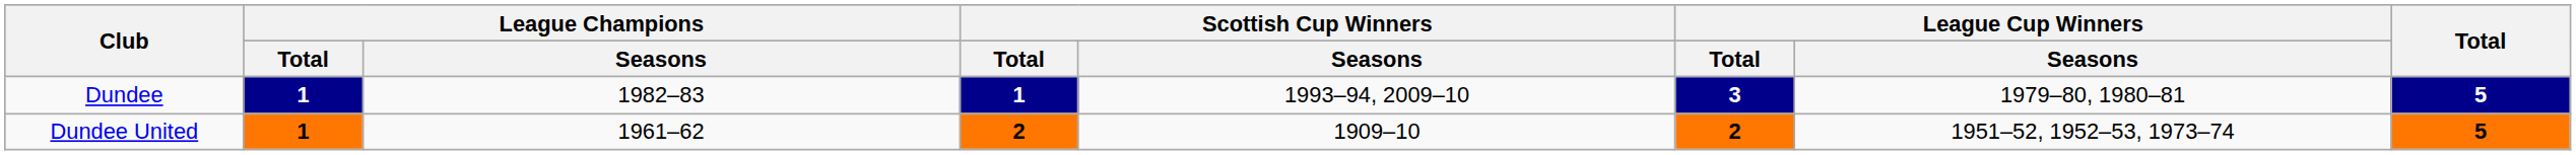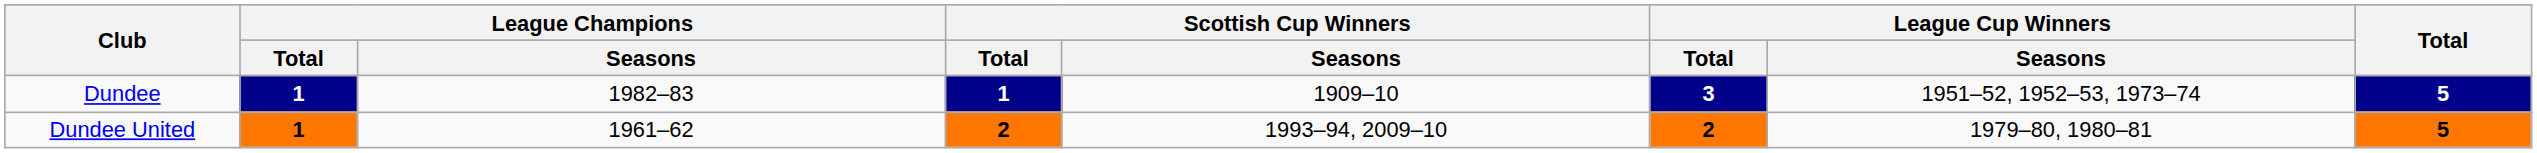Dundee | Scottish Cup Winners / Seasons: 1993–94, 2009–10 -> 1909–10
Dundee | League Cup Winners / Seasons: 1979–80, 1980–81 -> 1951–52, 1952–53, 1973–74
Dundee United | Scottish Cup Winners / Seasons: 1909–10 -> 1993–94, 2009–10
Dundee United | League Cup Winners / Seasons: 1951–52, 1952–53, 1973–74 -> 1979–80, 1980–81
